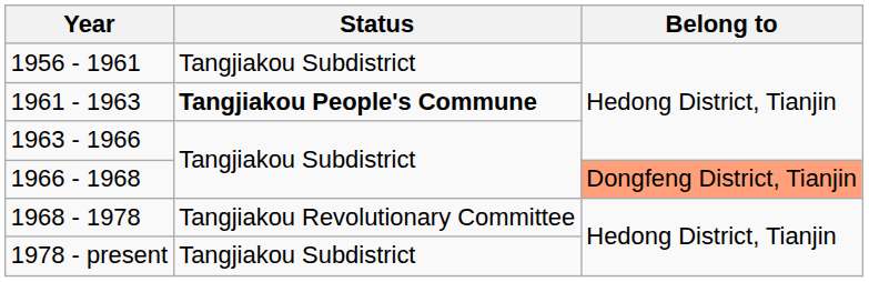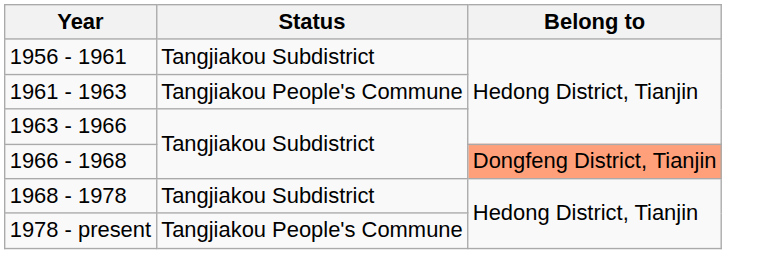1961 - 1963 | Status: bold -> normal
1968 - 1978 | Status: Tangjiakou Revolutionary Committee -> Tangjiakou Subdistrict
1978 - present | Status: Tangjiakou Subdistrict -> Tangjiakou People's Commune
